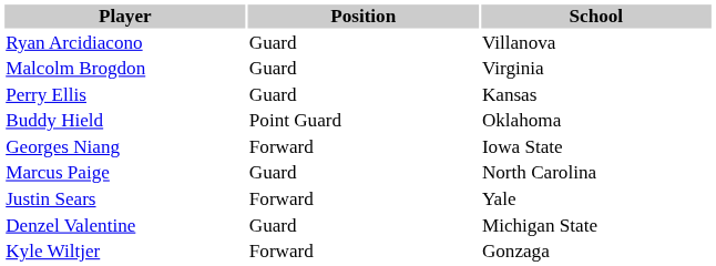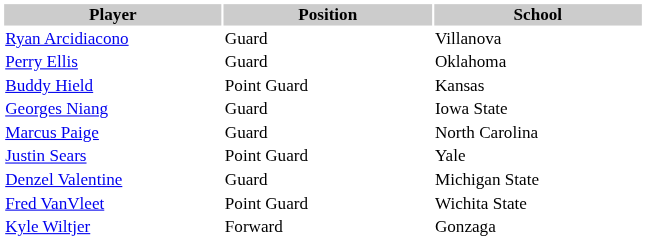- row: Malcolm Brogdon | Guard | Virginia
Perry Ellis | School: Kansas -> Oklahoma
Buddy Hield | School: Oklahoma -> Kansas
Georges Niang | Position: Forward -> Guard
Justin Sears | Position: Forward -> Point Guard
+ row: Fred VanVleet | Point Guard | Wichita State
